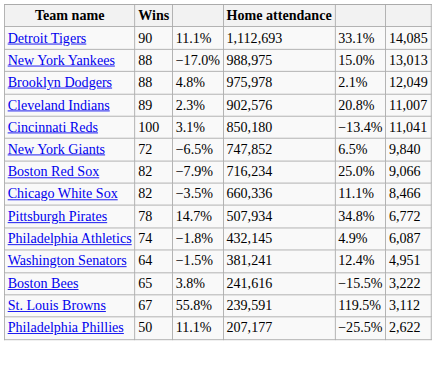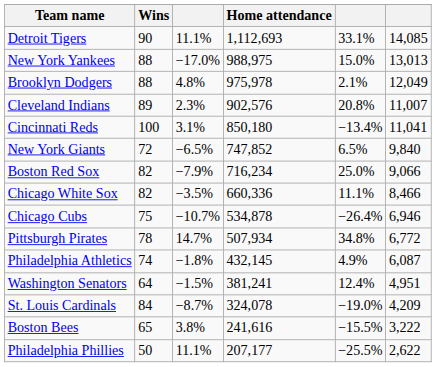+ row: Chicago Cubs | 75 | −10.7% | 534,878 | −26.4% | 6,946
+ row: St. Louis Cardinals | 84 | −8.7% | 324,078 | −19.0% | 4,209
- row: St. Louis Browns | 67 | 55.8% | 239,591 | 119.5% | 3,112
